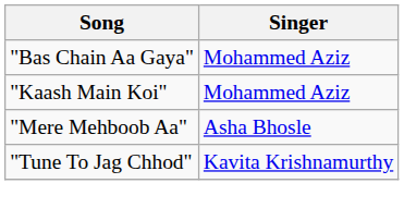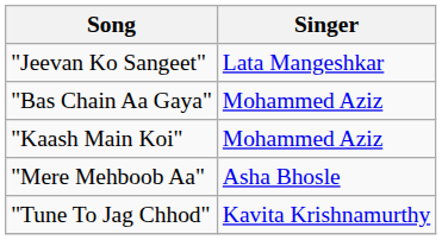+ row: "Jeevan Ko Sangeet" | Lata Mangeshkar
